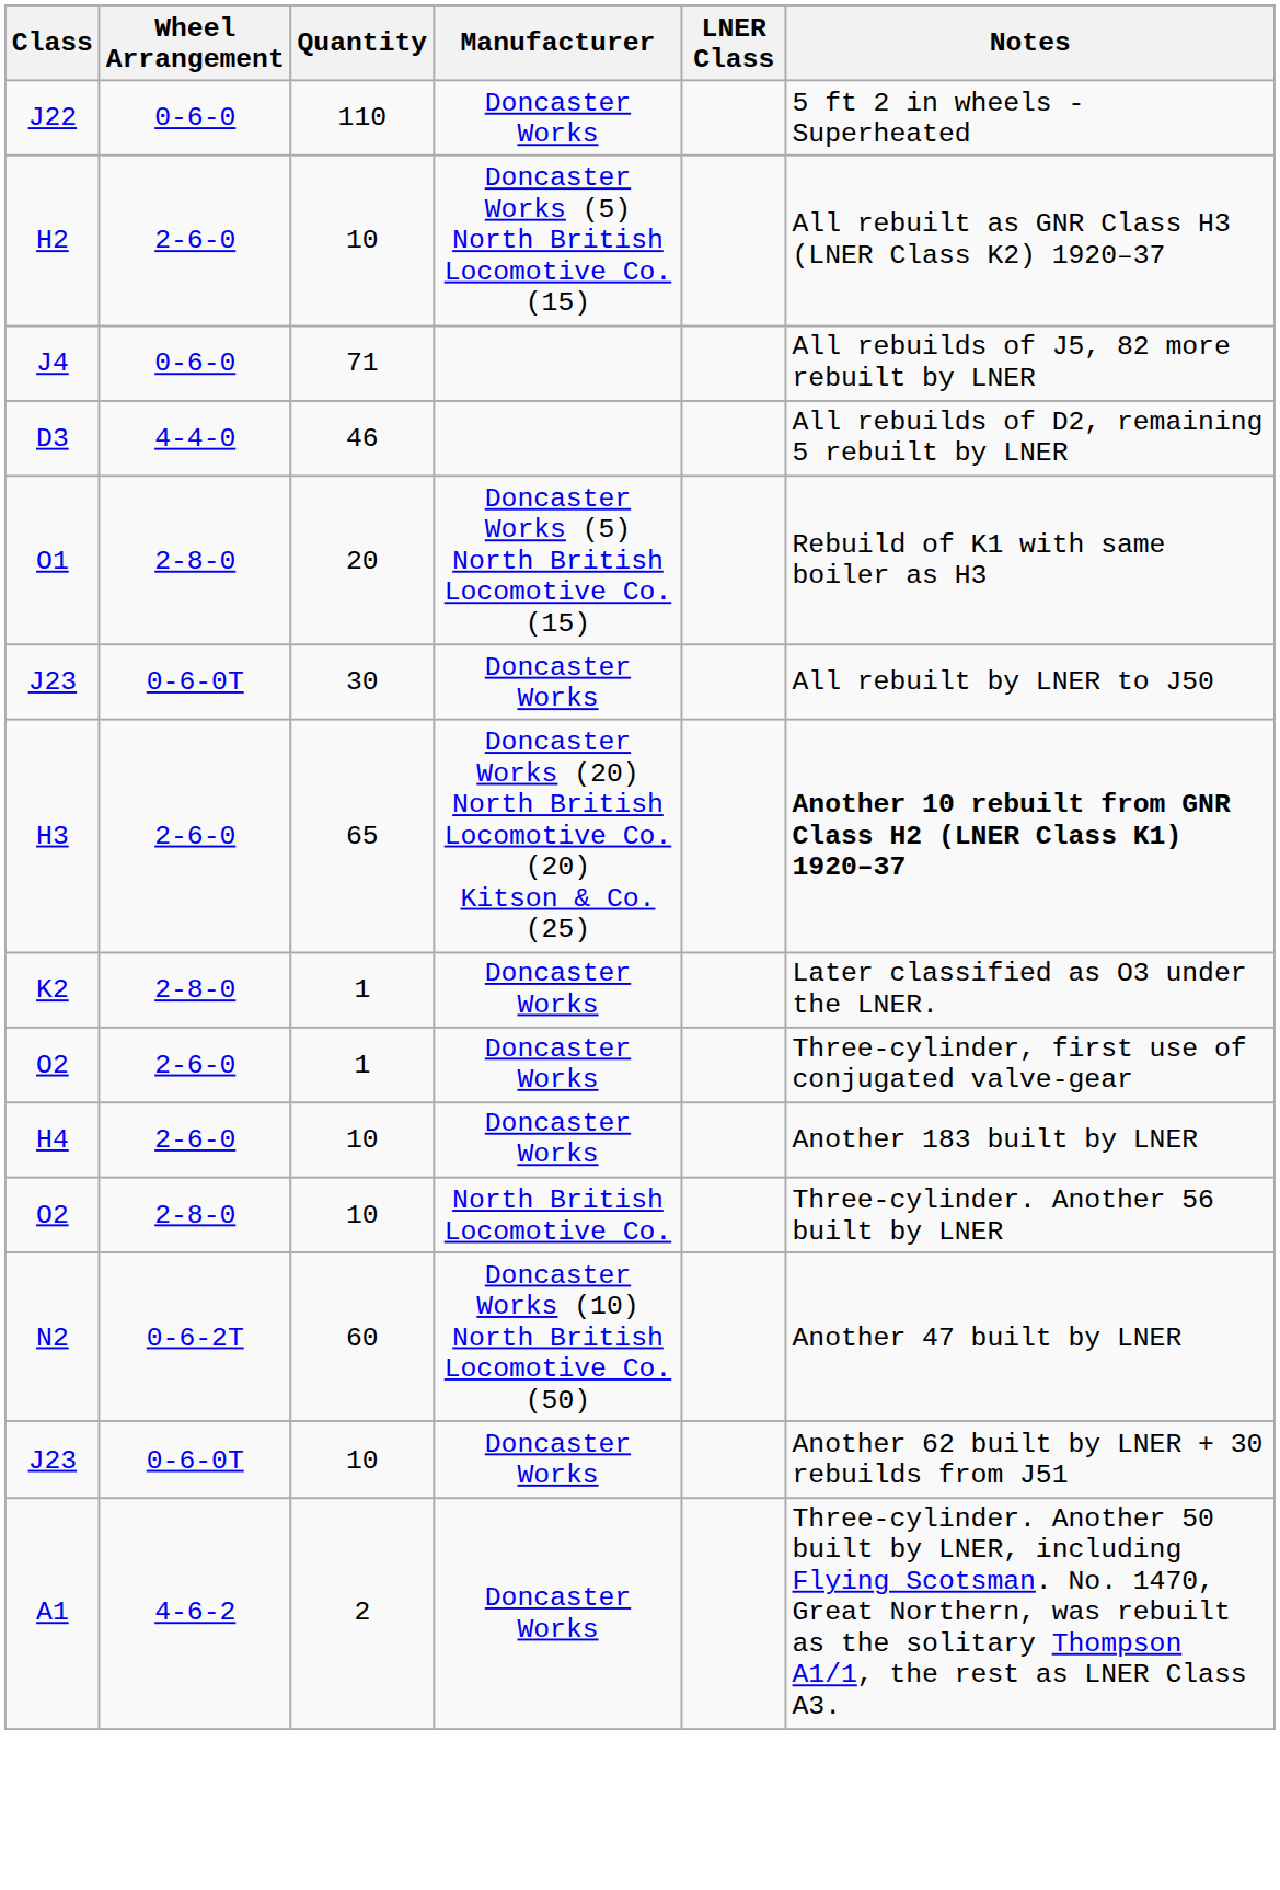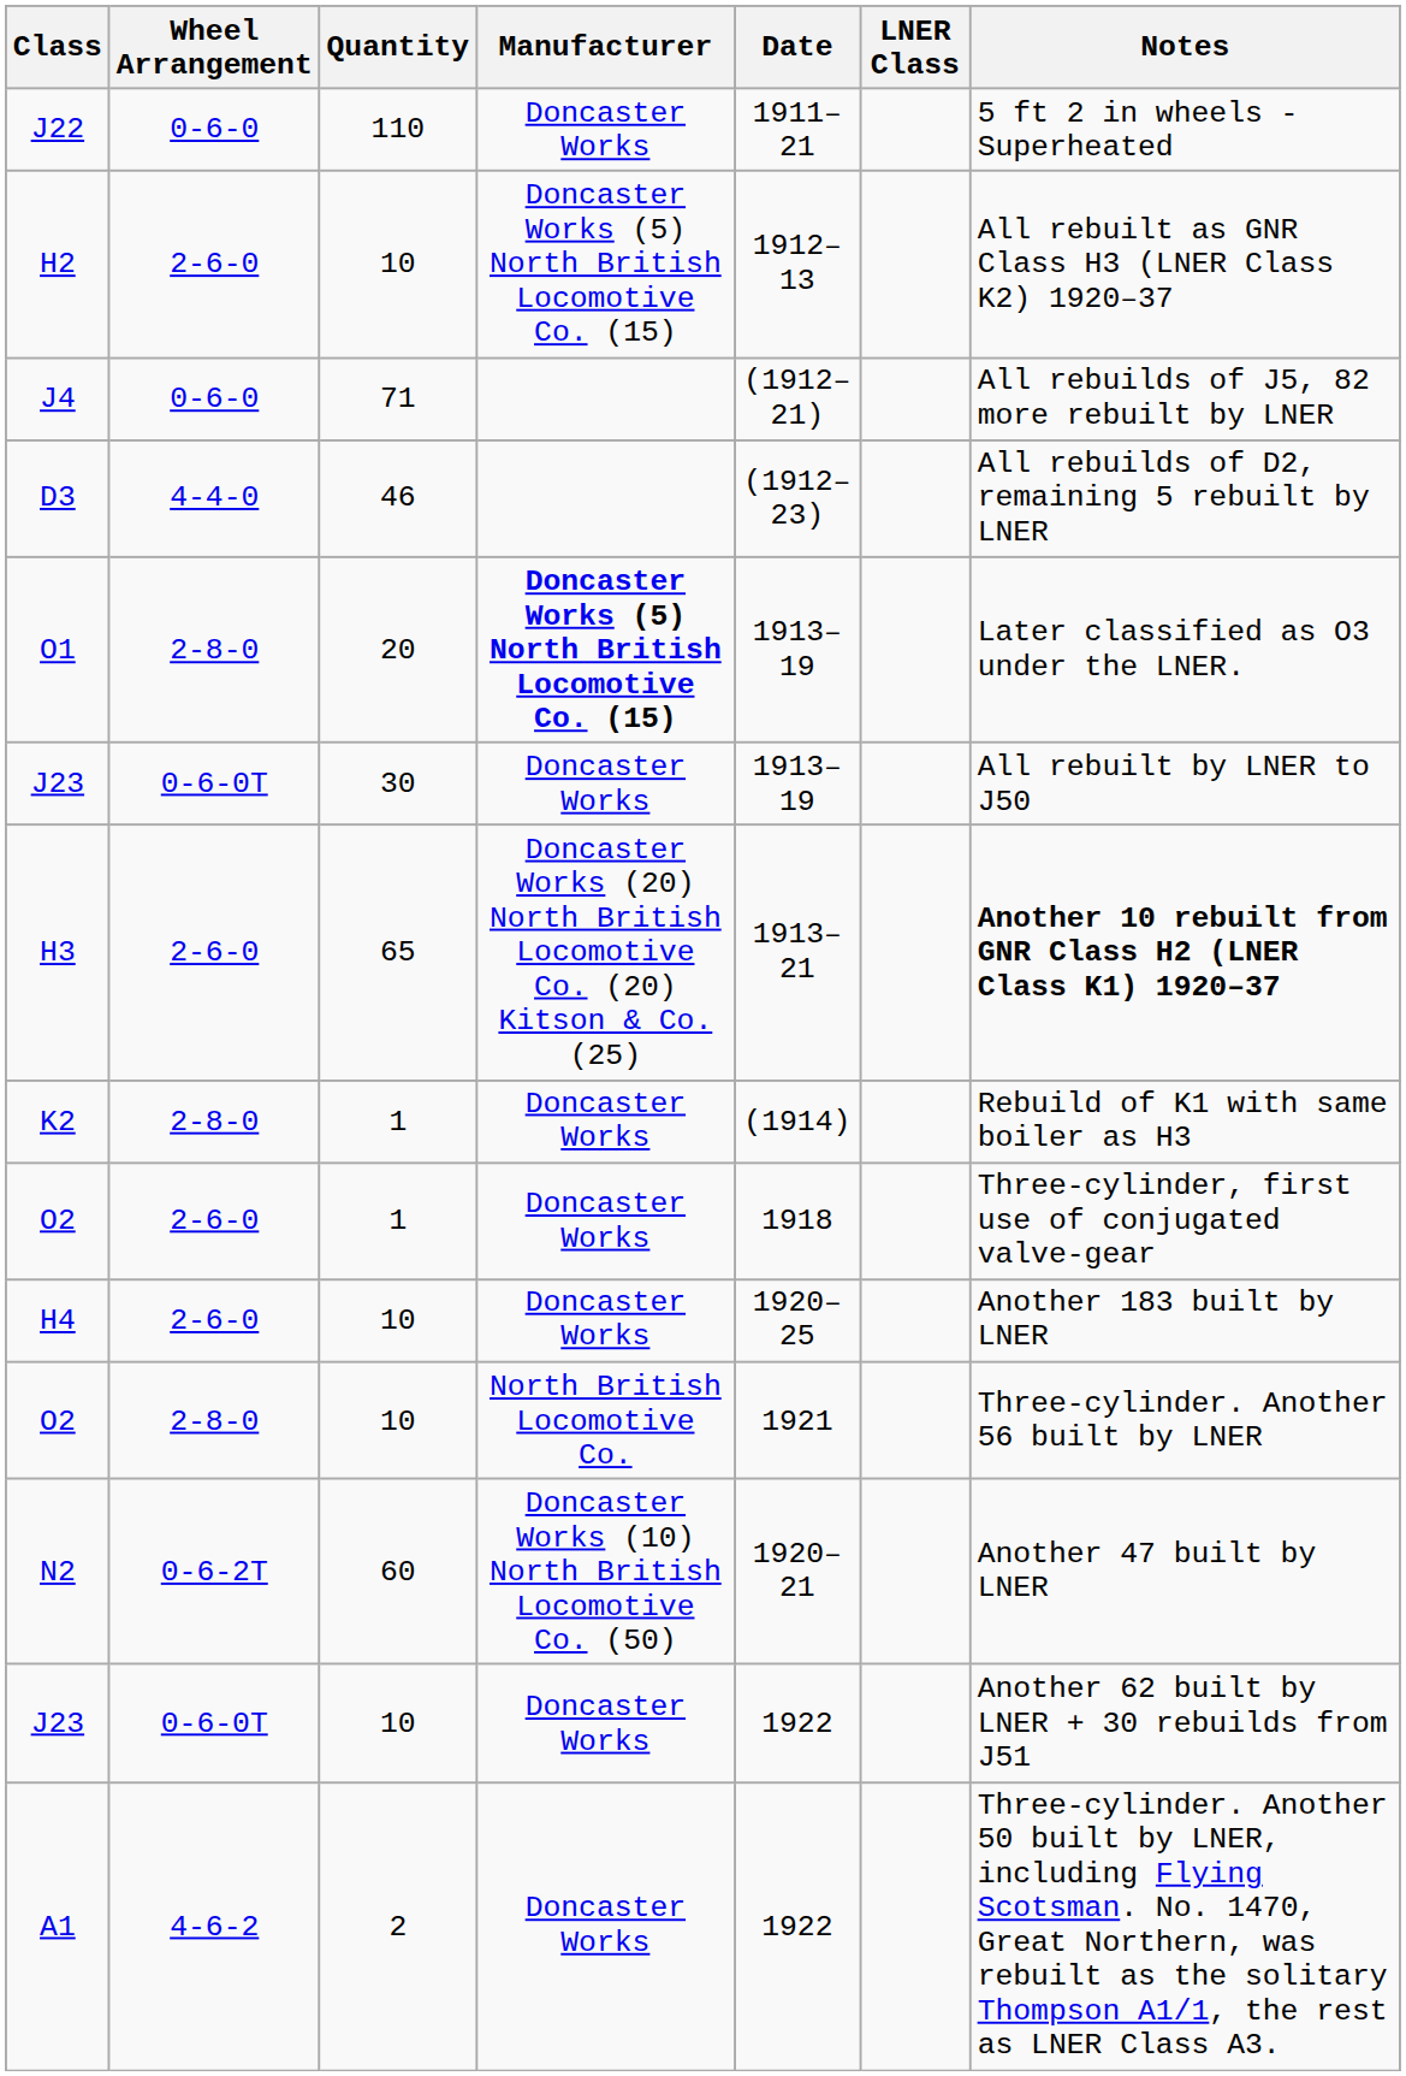+ column: Date | 1911–21 | 1912–13 | (1912–21) | (1912–23) | 1913–19 | 1913–19 | 1913–21 | (1914) | 1918 | 1920–25 | 1921 | 1920–21 | 1922 | 1922
O1 | Manufacturer: normal -> bold
O1 | Notes: Rebuild of K1 with same boiler as H3 -> Later classified as O3 under the LNER.
K2 | Notes: Later classified as O3 under the LNER. -> Rebuild of K1 with same boiler as H3
